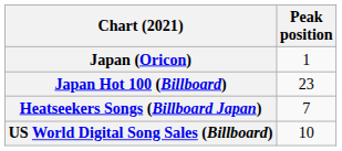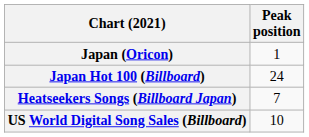Japan Hot 100 (Billboard) | Peak position: 23 -> 24
